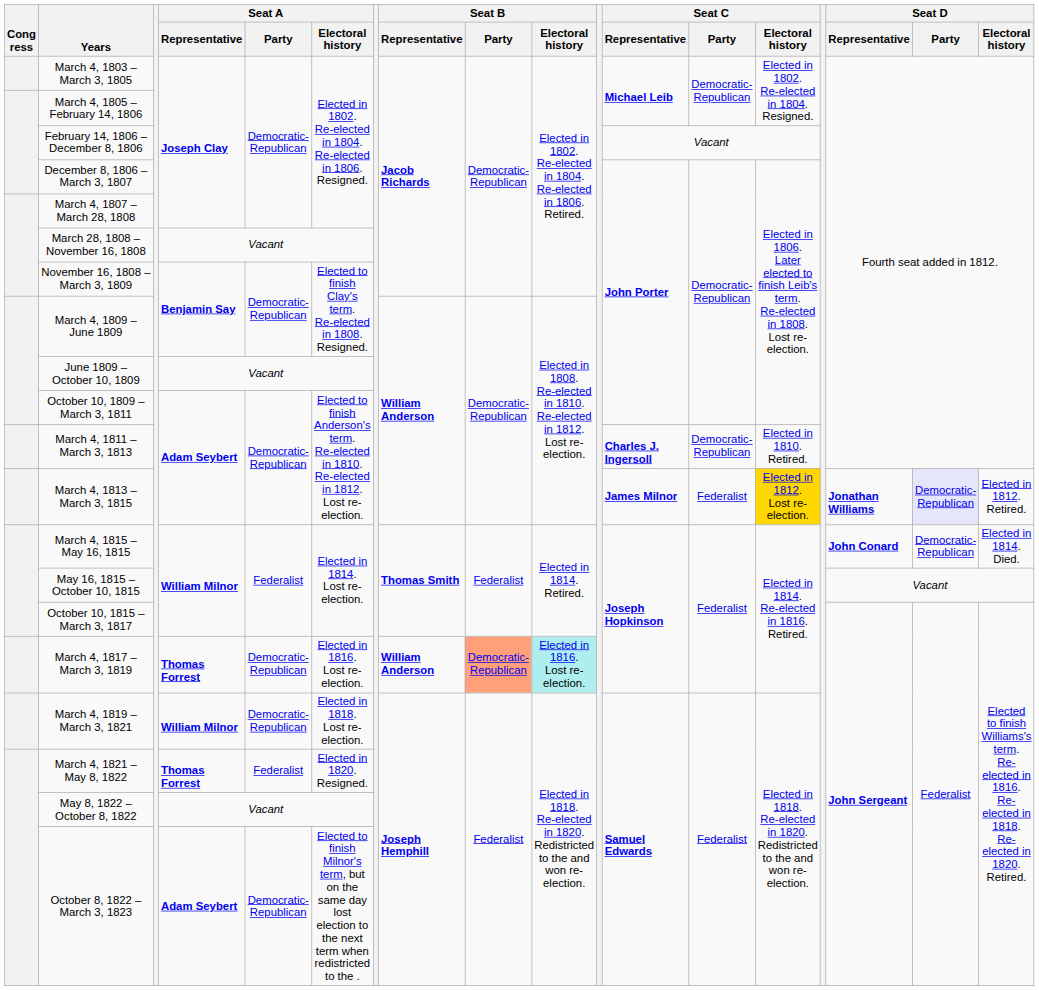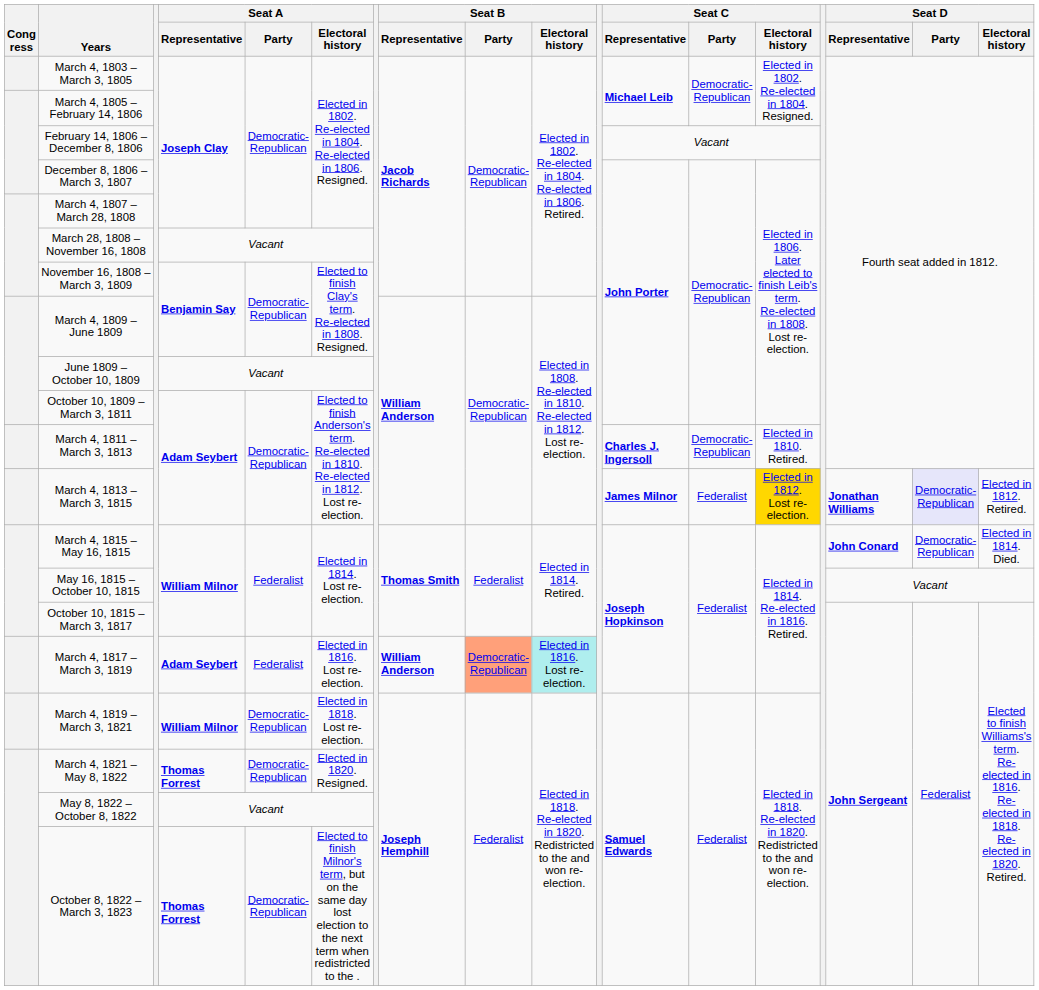March 4, 1817 – March 3, 1819 | Seat A / Representative: Thomas Forrest -> Adam Seybert
March 4, 1817 – March 3, 1819 | Seat A / Party: Democratic-Republican -> Federalist
March 4, 1821 – May 8, 1822 | Seat A / Party: Federalist -> Democratic-Republican
October 8, 1822 – March 3, 1823 | Seat A / Representative: Adam Seybert -> Thomas Forrest
